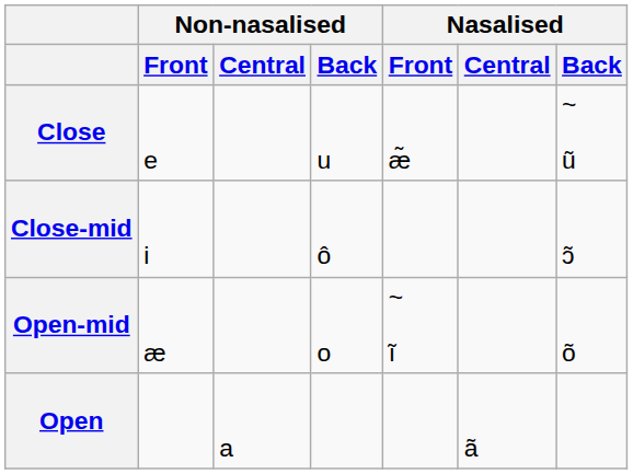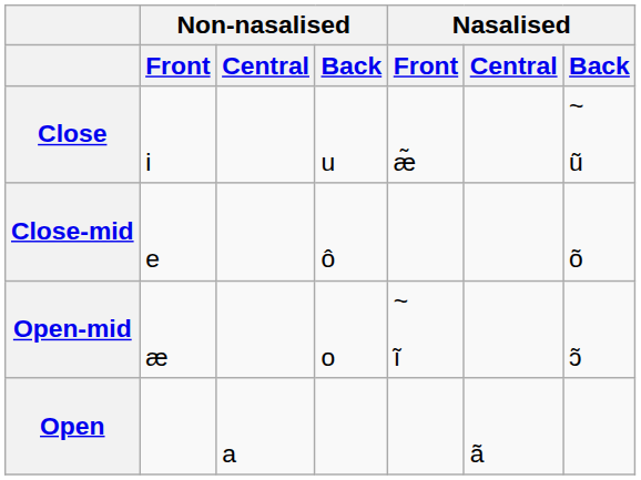Close | Non-nasalised / Front: e -> i
Close-mid | Non-nasalised / Front: i -> e
Close-mid | Nasalised / Back: ɔ̃ -> õ
Open-mid | Nasalised / Back: õ -> ɔ̃
